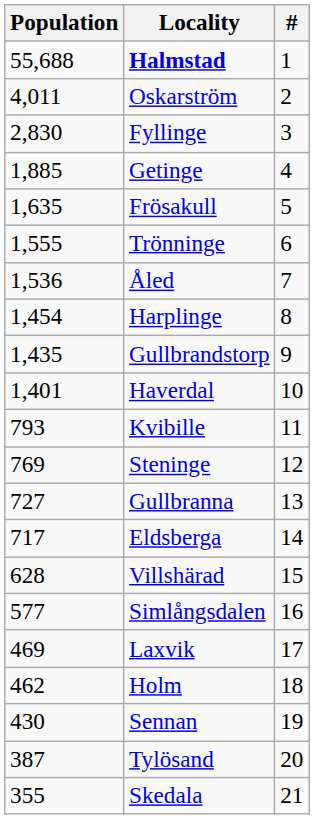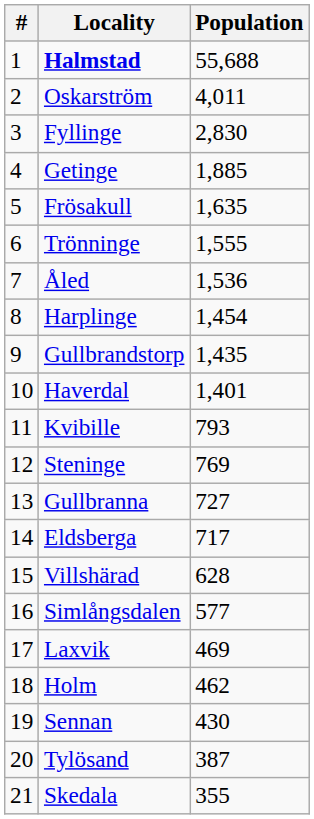columns swapped: # <-> Population
